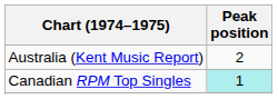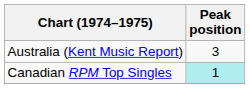Australia (Kent Music Report) | Peak position: 2 -> 3
